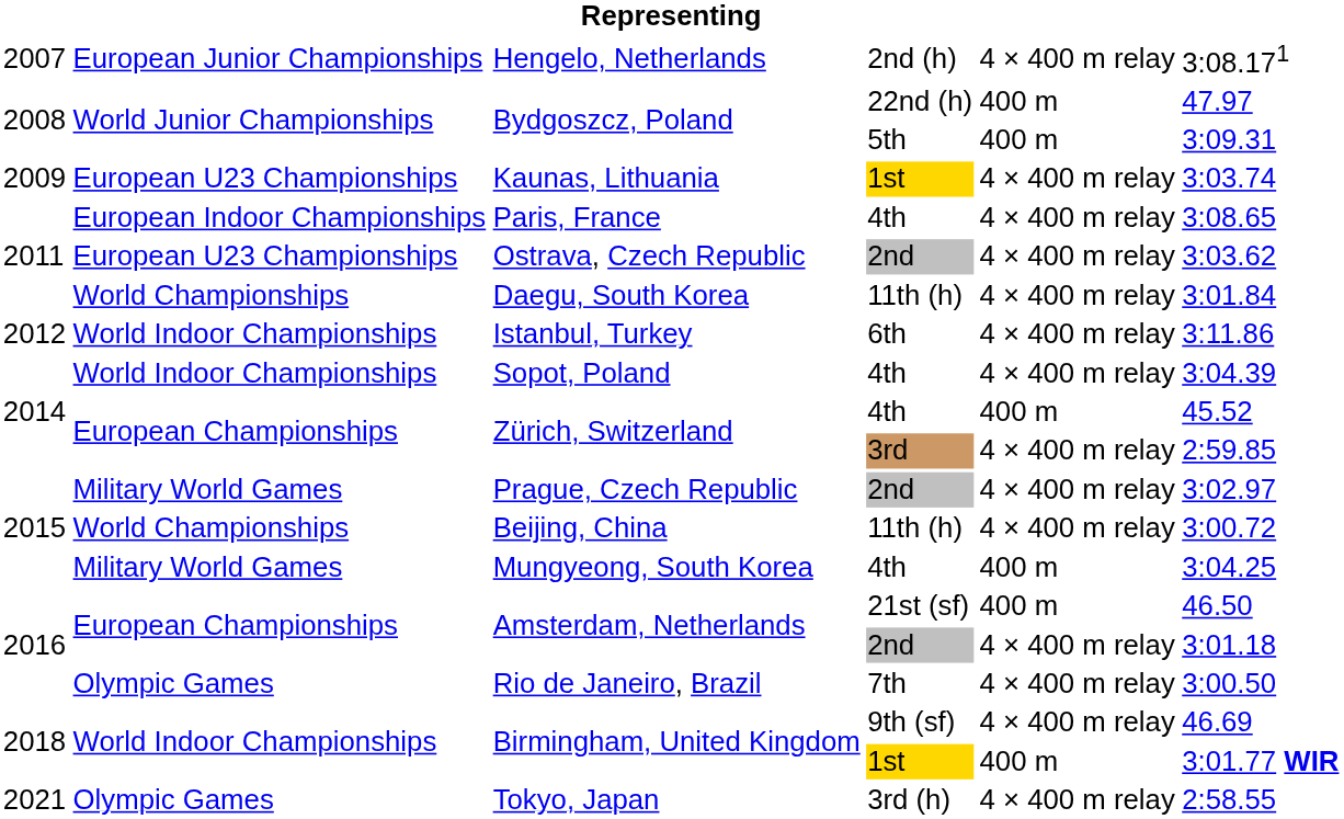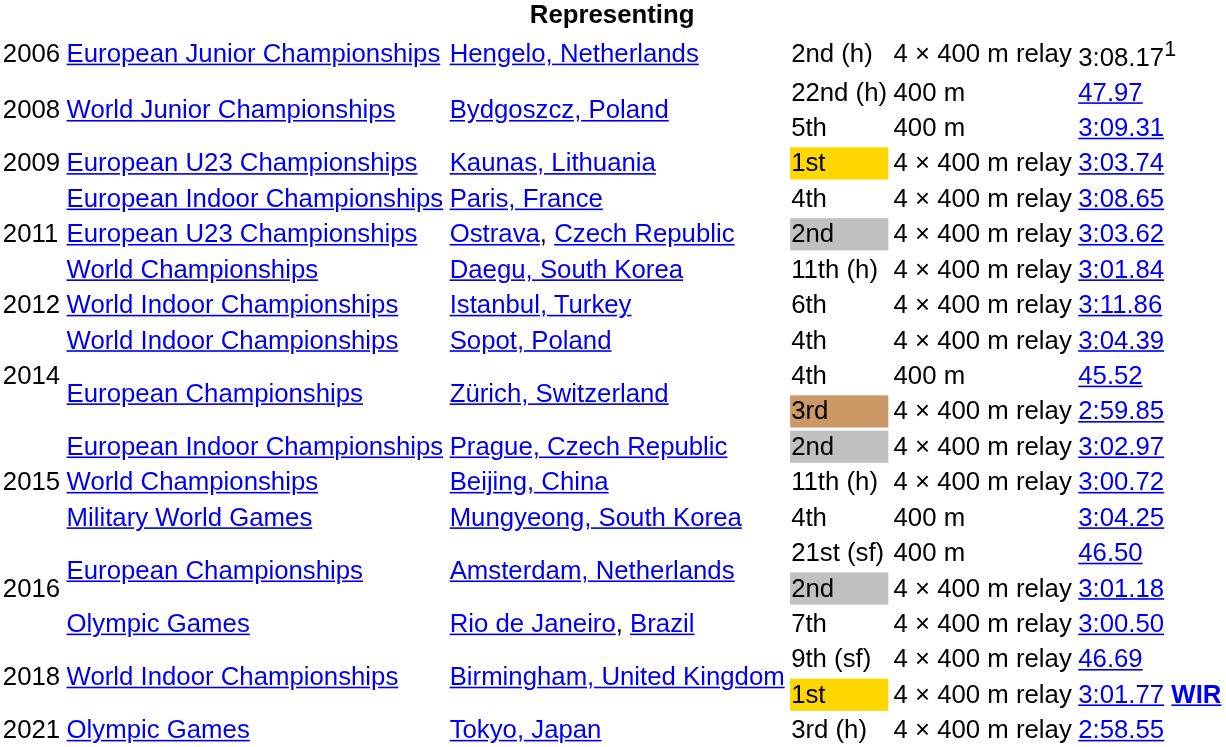Hengelo, Netherlands | column 1: 2007 -> 2006
Prague, Czech Republic | column 2: Military World Games -> European Indoor Championships
Birmingham, United Kingdom / 1st | column 5: 400 m -> 4 × 400 m relay
